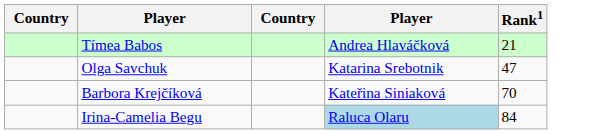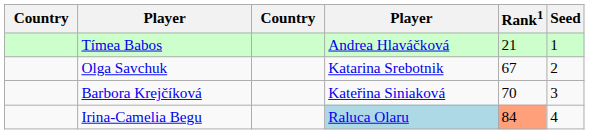+ column: Seed | 1 | 2 | 3 | 4
Olga Savchuk | Rank1: 47 -> 67
Irina-Camelia Begu | Rank1: no background -> lightsalmon background
